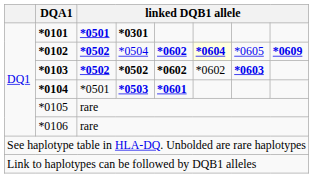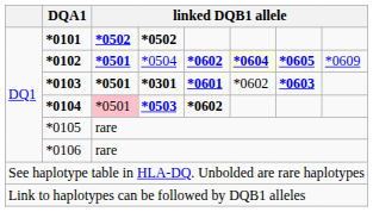*0101 | column 3: *0501 -> *0502
*0101 | column 4: *0301 -> *0502
*0102 | column 3: *0502 -> *0501
*0102 | column 7: normal -> bold
*0102 | column 8: bold -> normal
*0103 | column 3: *0502 -> *0501
*0103 | column 4: *0502 -> *0301
*0103 | column 5: *0602 -> *0601
*0104 | column 3: no background -> pink background
*0104 | column 5: *0601 -> *0602
